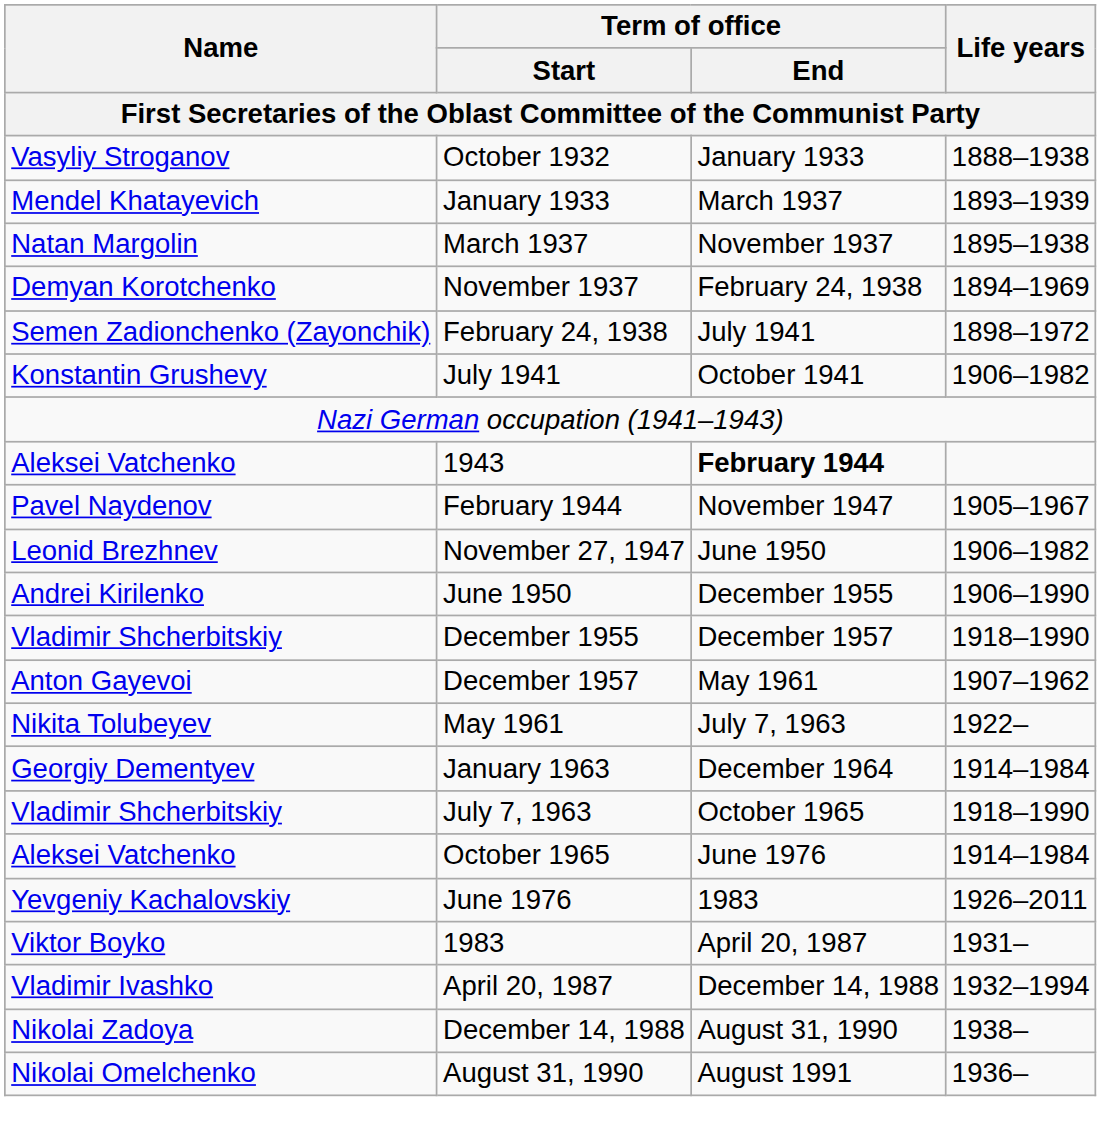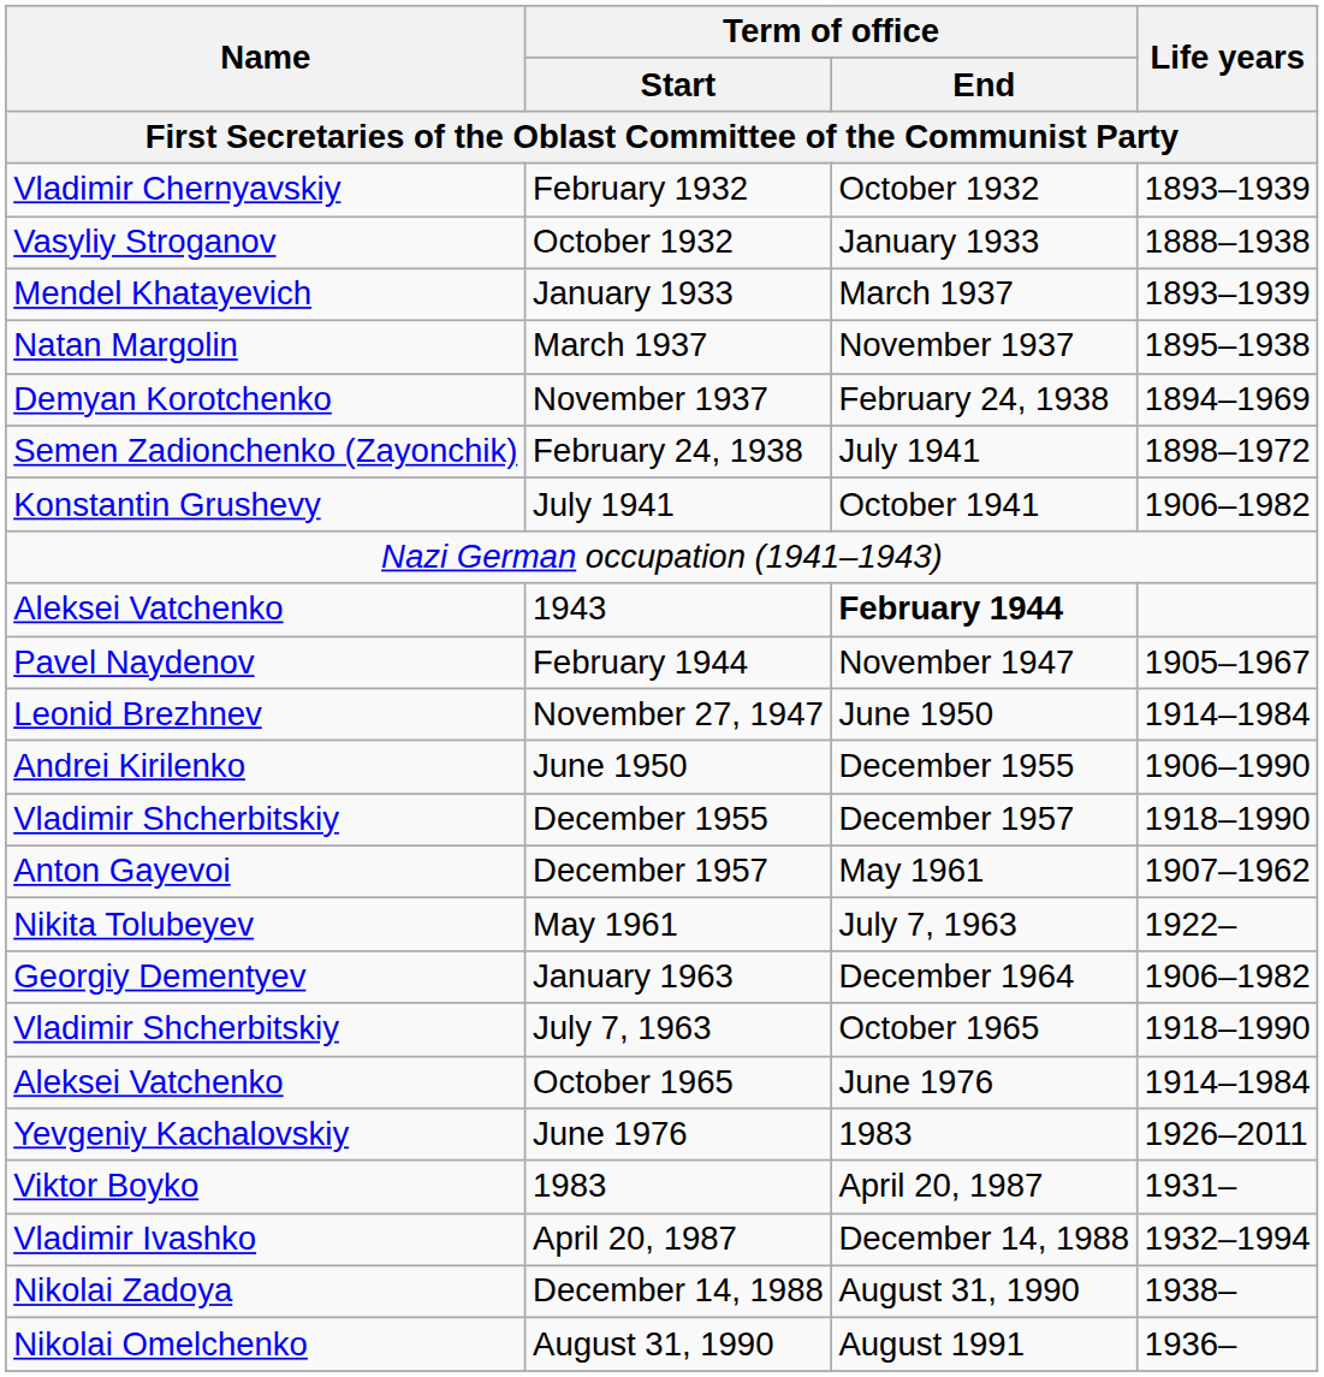+ row: Vladimir Chernyavskiy | February 1932 | October 1932 | 1893–1939
November 27, 1947 | Life years: 1906–1982 -> 1914–1984
January 1963 | Life years: 1914–1984 -> 1906–1982
